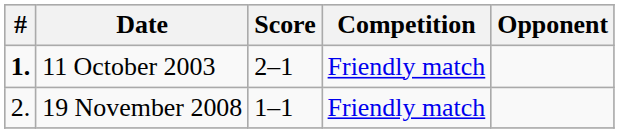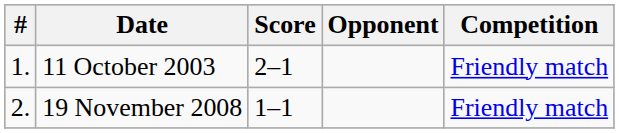columns swapped: Opponent <-> Competition
11 October 2003 | #: bold -> normal
